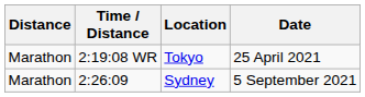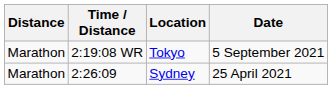2:19:08 WR | Date: 25 April 2021 -> 5 September 2021
2:26:09 | Date: 5 September 2021 -> 25 April 2021
